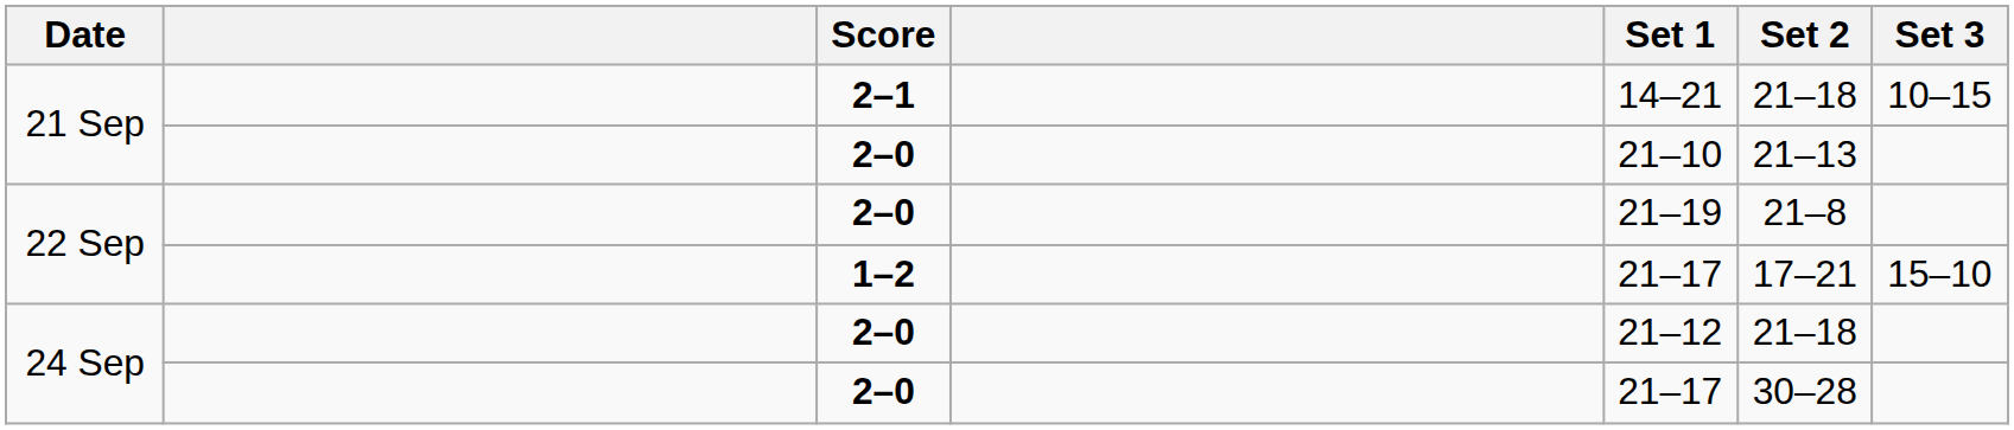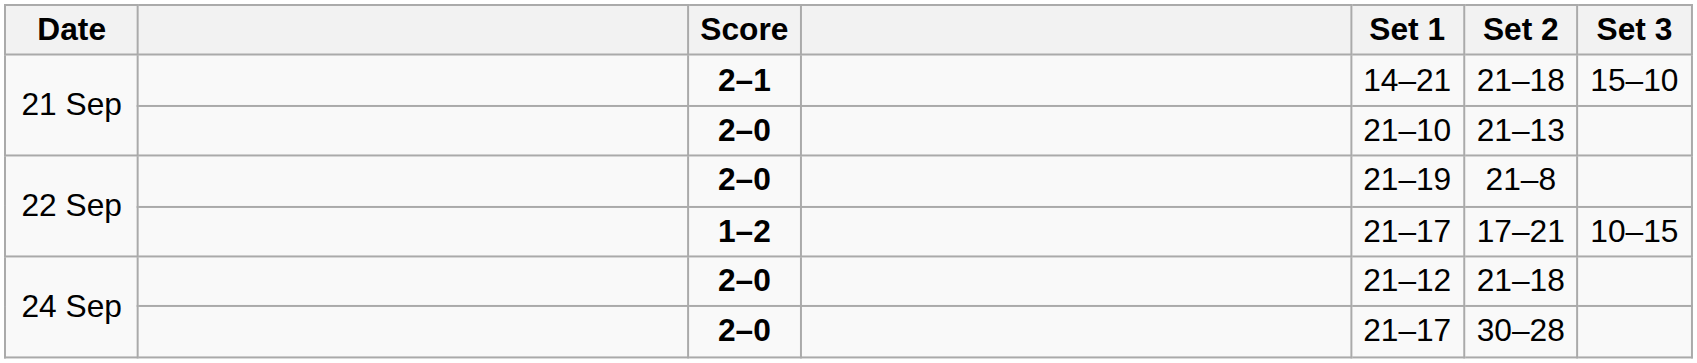21 Sep / 2–1 | Set 3: 10–15 -> 15–10
22 Sep / 1–2 | Set 3: 15–10 -> 10–15
